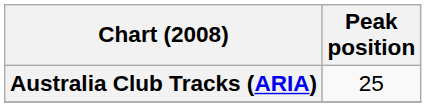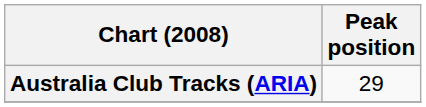Australia Club Tracks (ARIA) | Peak position: 25 -> 29
